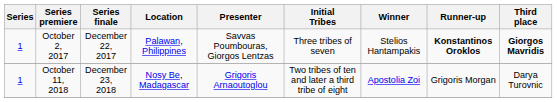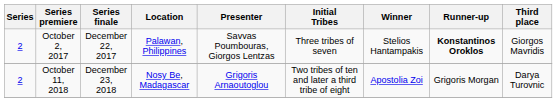October 2, 2017 | Series: 1 -> 2
October 2, 2017 | Third place: bold -> normal
October 11, 2018 | Series: 1 -> 2
